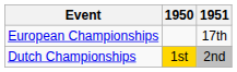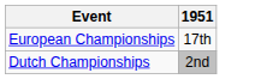- column: 1950 | 1st
